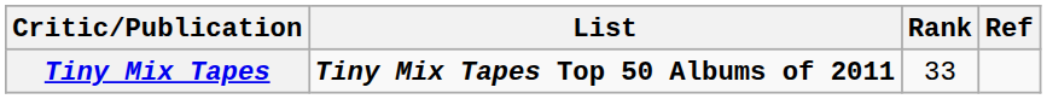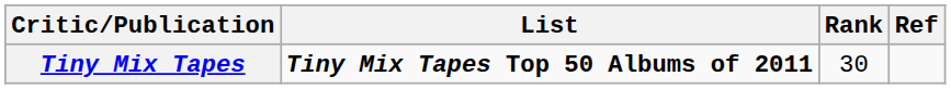Tiny Mix Tapes | Rank: 33 -> 30
